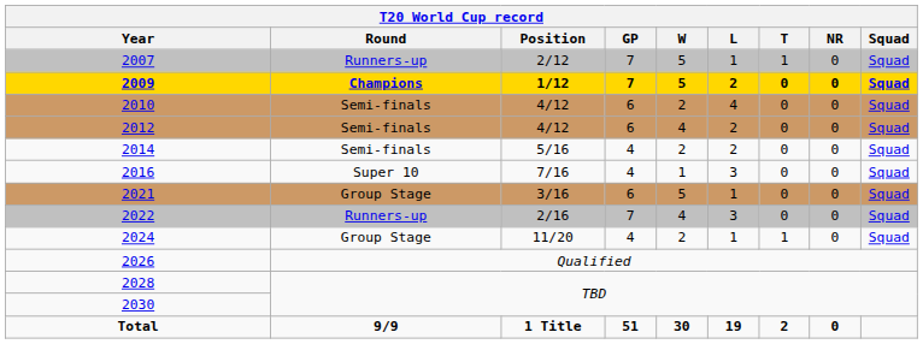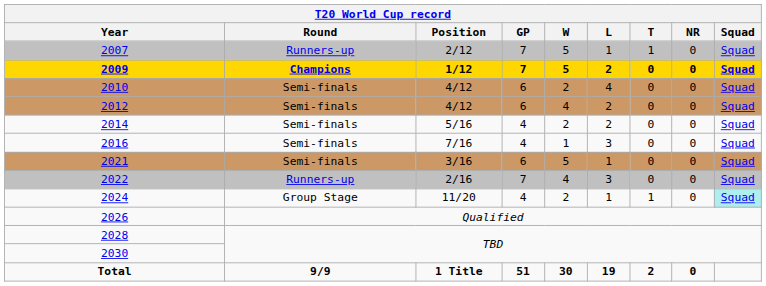2016 | Round: Super 10 -> Semi-finals
2021 | Round: Group Stage -> Semi-finals
2024 | Squad: no background -> paleturquoise background
